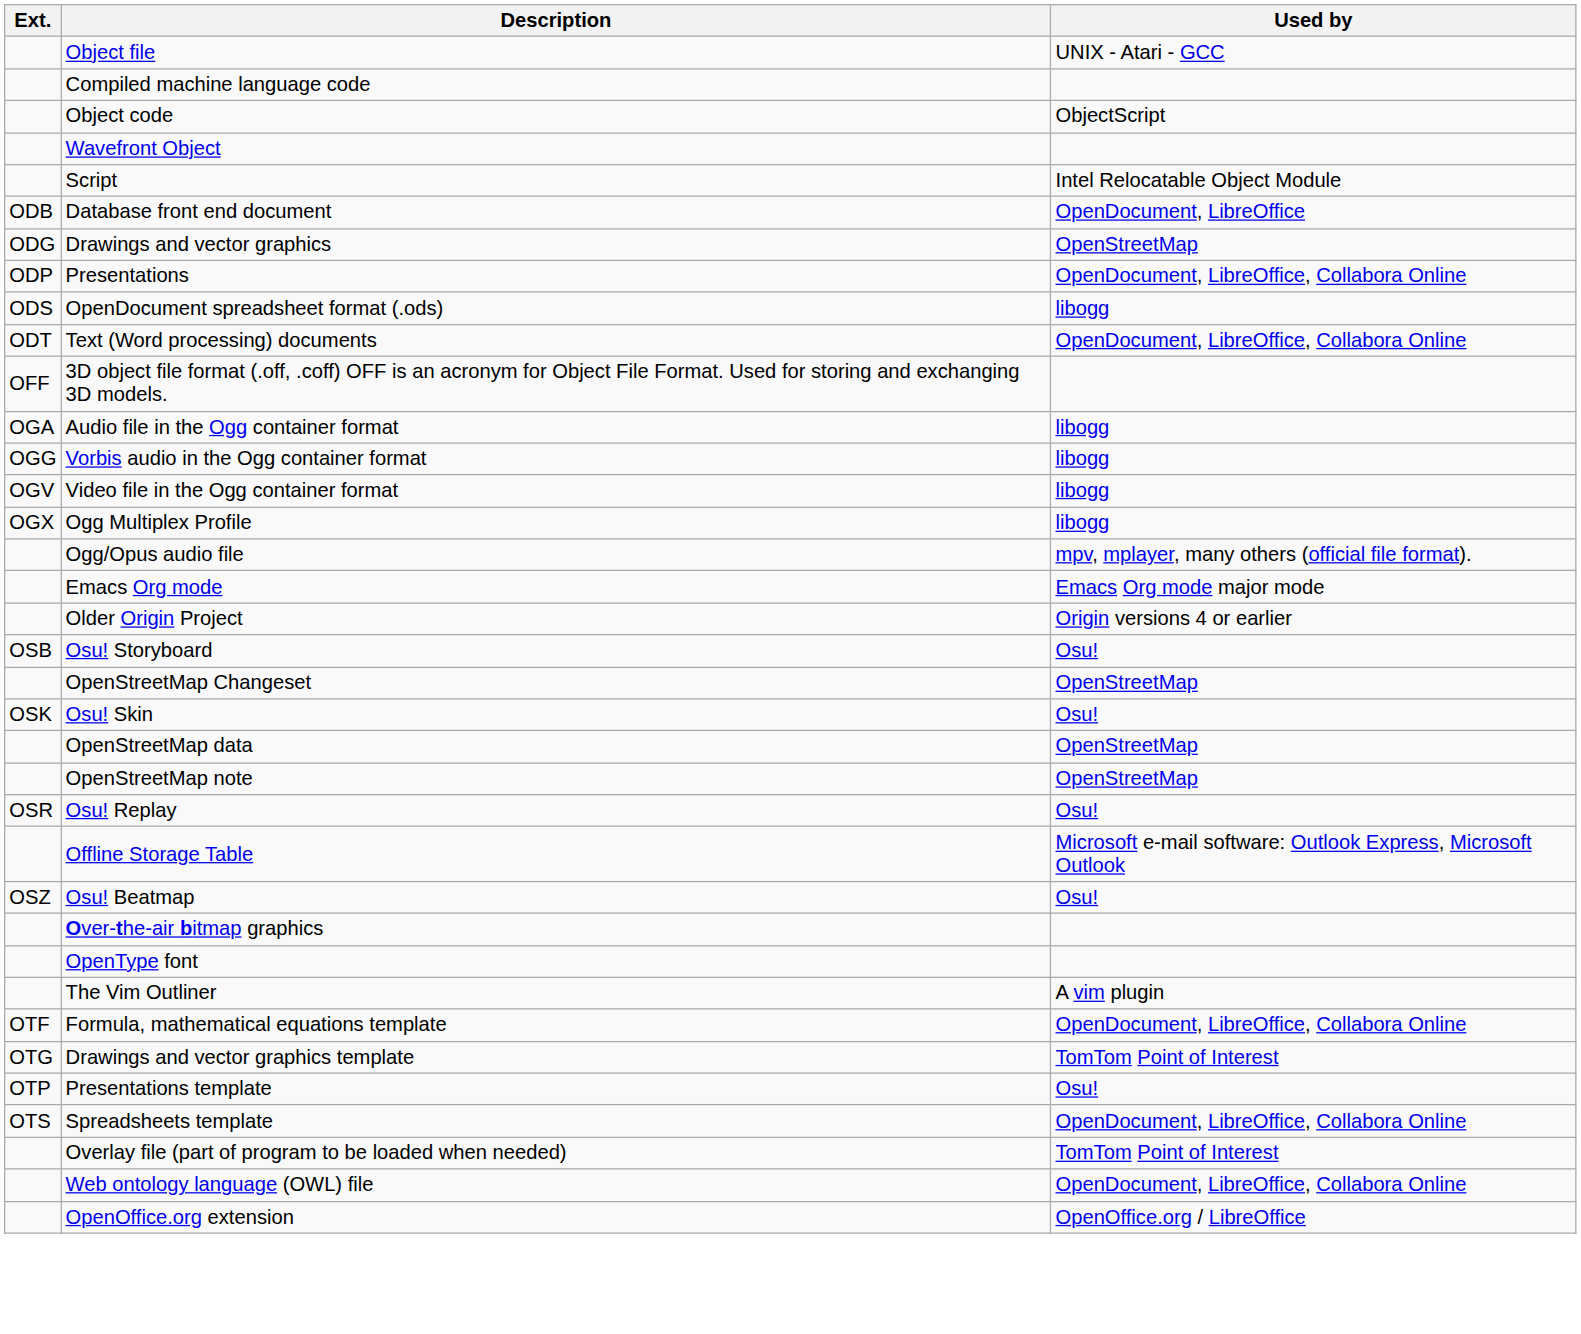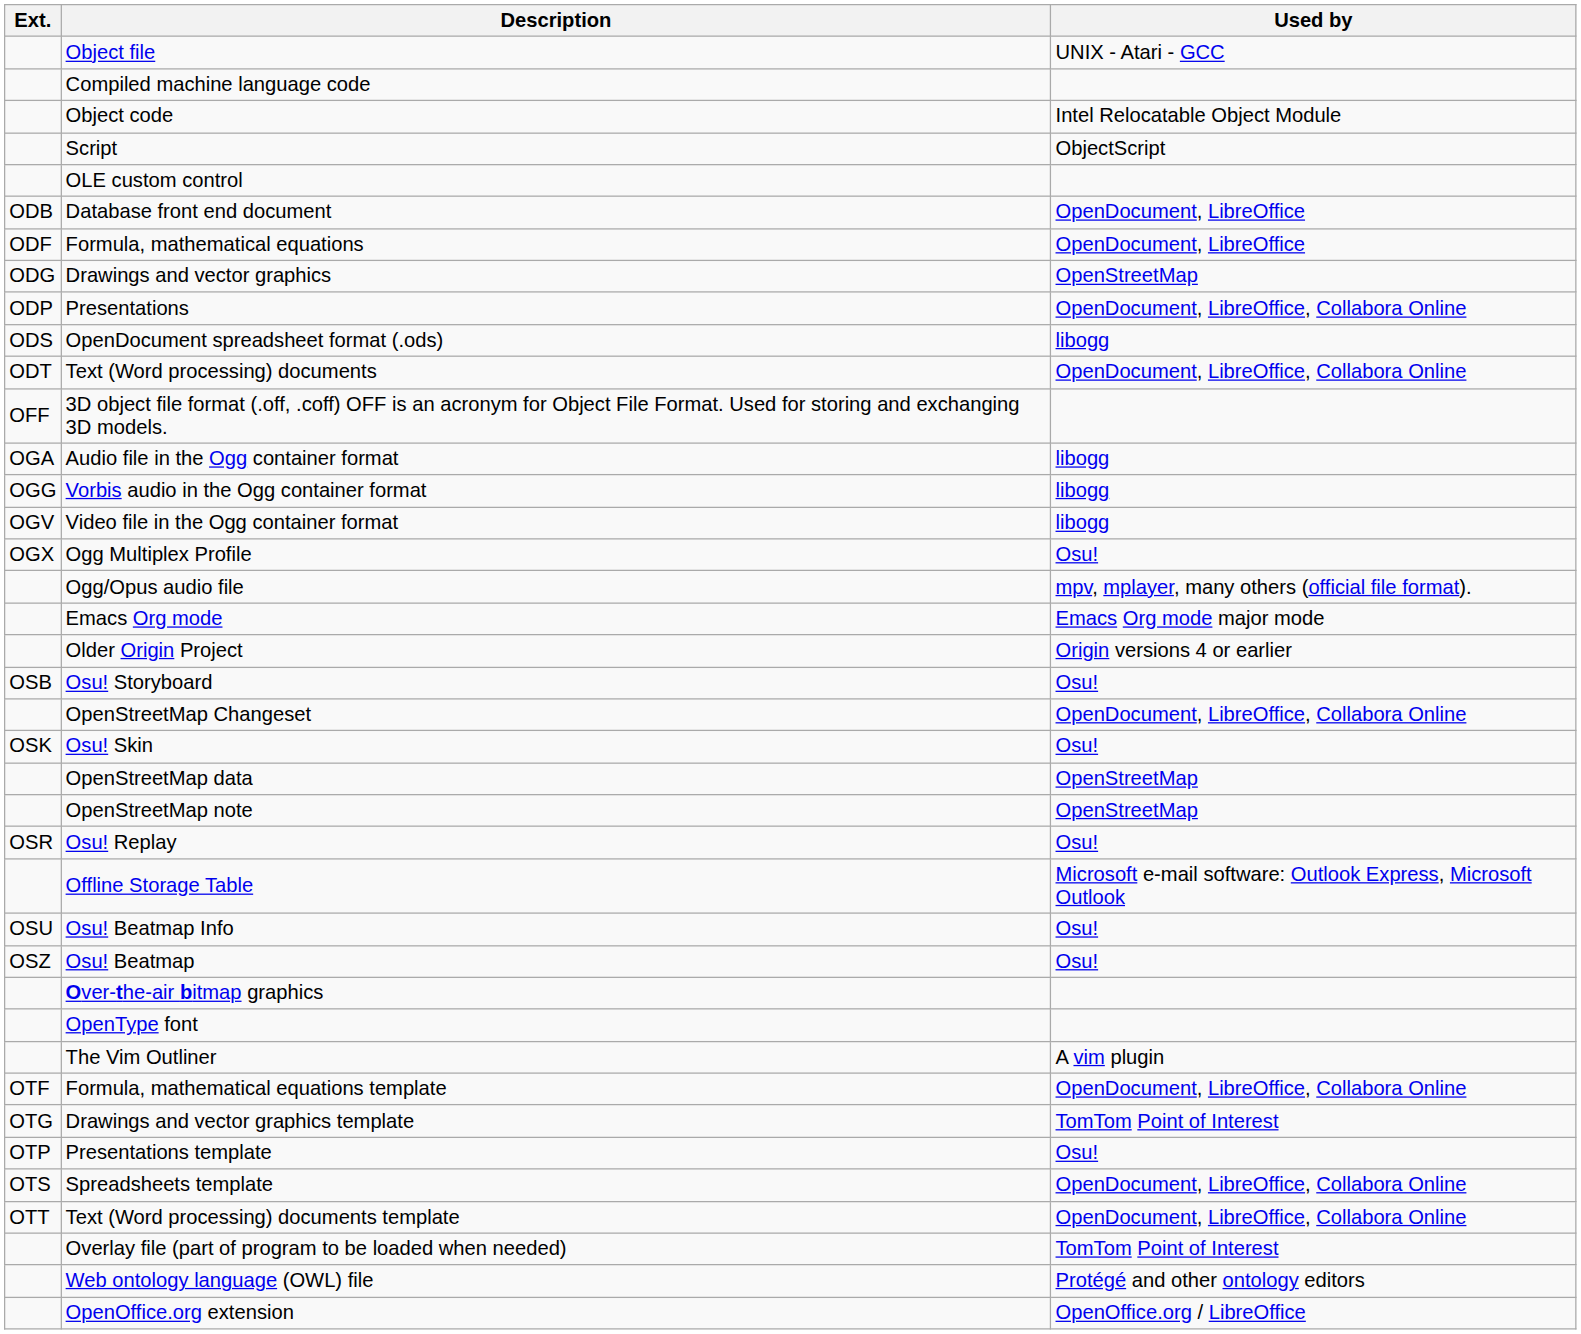Object code | Used by: ObjectScript -> Intel Relocatable Object Module
- row: Wavefront Object
Script | Used by: Intel Relocatable Object Module -> ObjectScript
+ row: OLE custom control
+ row: ODF | Formula, mathematical equations | OpenDocument, LibreOffice
Ogg Multiplex Profile | Used by: libogg -> Osu!
OpenStreetMap Changeset | Used by: OpenStreetMap -> OpenDocument, LibreOffice, Collabora Online
+ row: OSU | Osu! Beatmap Info | Osu!
+ row: OTT | Text (Word processing) documents template | OpenDocument, LibreOffice, Collabora Online
Web ontology language (OWL) file | Used by: OpenDocument, LibreOffice, Collabora Online -> Protégé and other ontology editors
